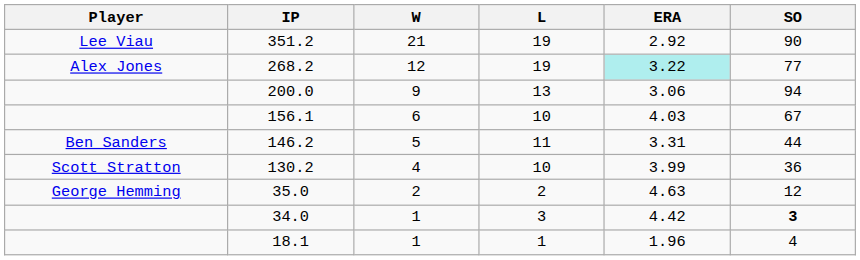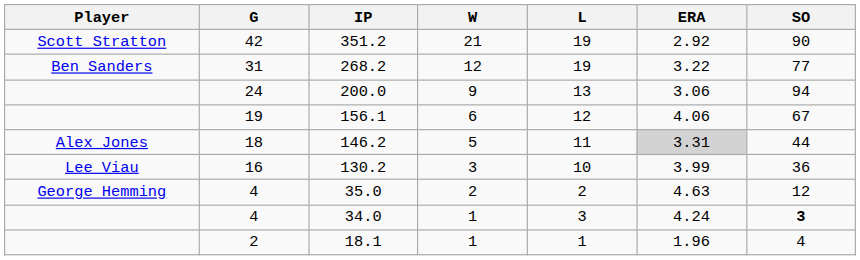+ column: G | 42 | 31 | 24 | 19 | 18 | 16 | 4 | 4 | 2
351.2 | Player: Lee Viau -> Scott Stratton
268.2 | Player: Alex Jones -> Ben Sanders
268.2 | ERA: paleturquoise background -> no background
156.1 | L: 10 -> 12
156.1 | ERA: 4.03 -> 4.06
146.2 | Player: Ben Sanders -> Alex Jones
146.2 | ERA: no background -> lightgrey background
130.2 | Player: Scott Stratton -> Lee Viau
130.2 | W: 4 -> 3
34.0 | ERA: 4.42 -> 4.24
